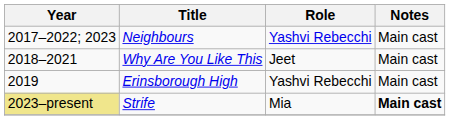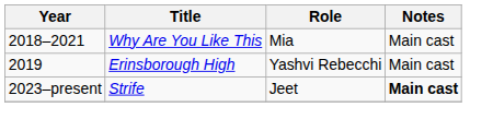- row: 2017–2022; 2023 | Neighbours | Yashvi Rebecchi | Main cast
Why Are You Like This | Role: Jeet -> Mia
Strife | Year: khaki background -> no background
Strife | Role: Mia -> Jeet
